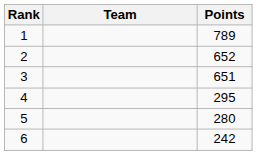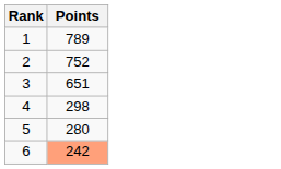- column: Team
2 | Points: 652 -> 752
4 | Points: 295 -> 298
6 | Points: no background -> lightsalmon background
